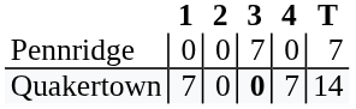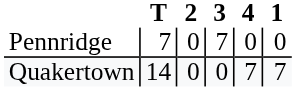columns swapped: 1 <-> T
Quakertown | 3: bold -> normal
